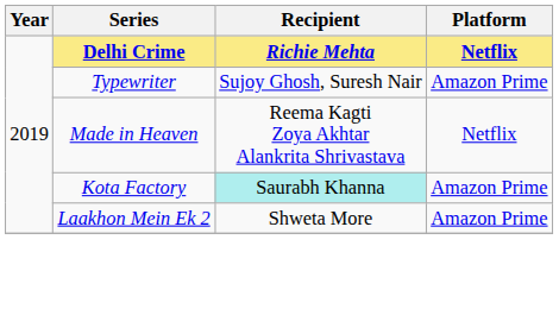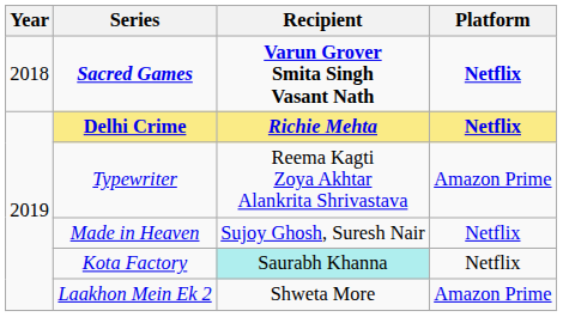+ row: 2018 | Sacred Games | Varun Grover Smita Singh Vasant Nath | Netflix
Typewriter | Recipient: Sujoy Ghosh, Suresh Nair -> Reema Kagti Zoya Akhtar Alankrita Shrivastava
Made in Heaven | Recipient: Reema Kagti Zoya Akhtar Alankrita Shrivastava -> Sujoy Ghosh, Suresh Nair
Kota Factory | Platform: Amazon Prime -> Netflix
